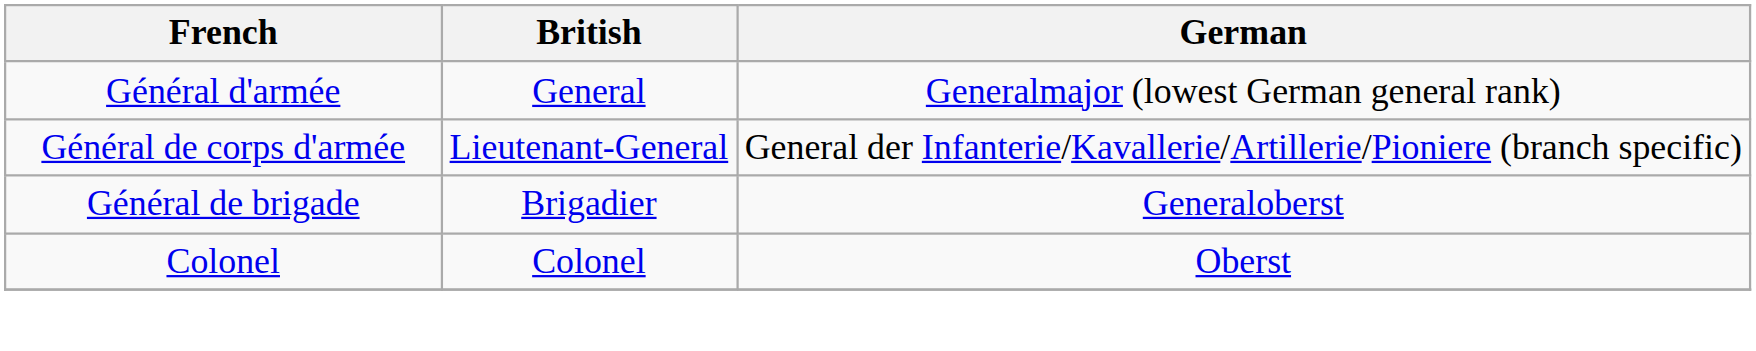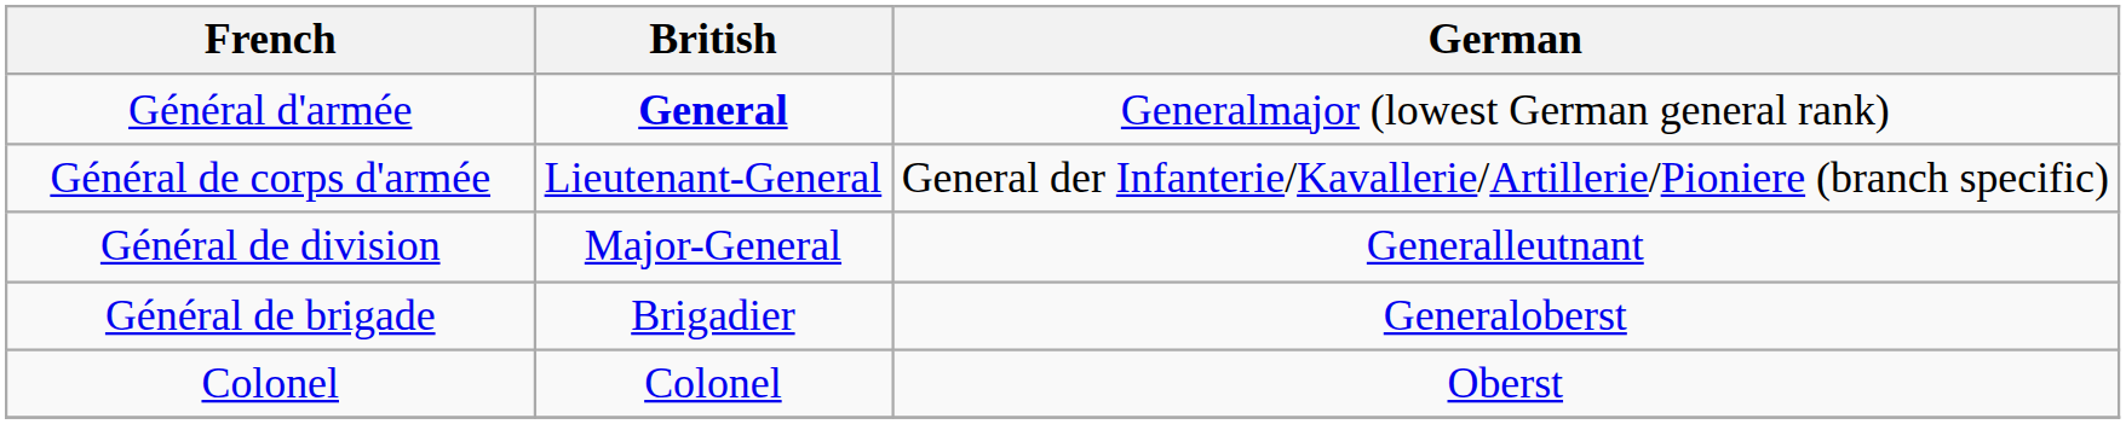Général d'armée | British: normal -> bold
+ row: Général de division | Major-General | Generalleutnant
